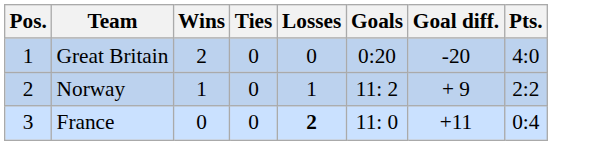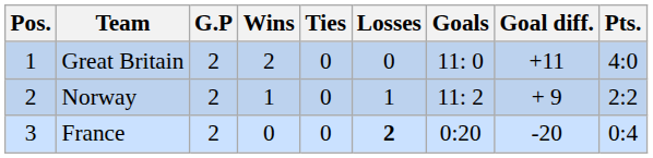+ column: G.P | 2 | 2 | 2
Great Britain | Goals: 0:20 -> 11: 0
Great Britain | Goal diff.: -20 -> +11
France | Goals: 11: 0 -> 0:20
France | Goal diff.: +11 -> -20
